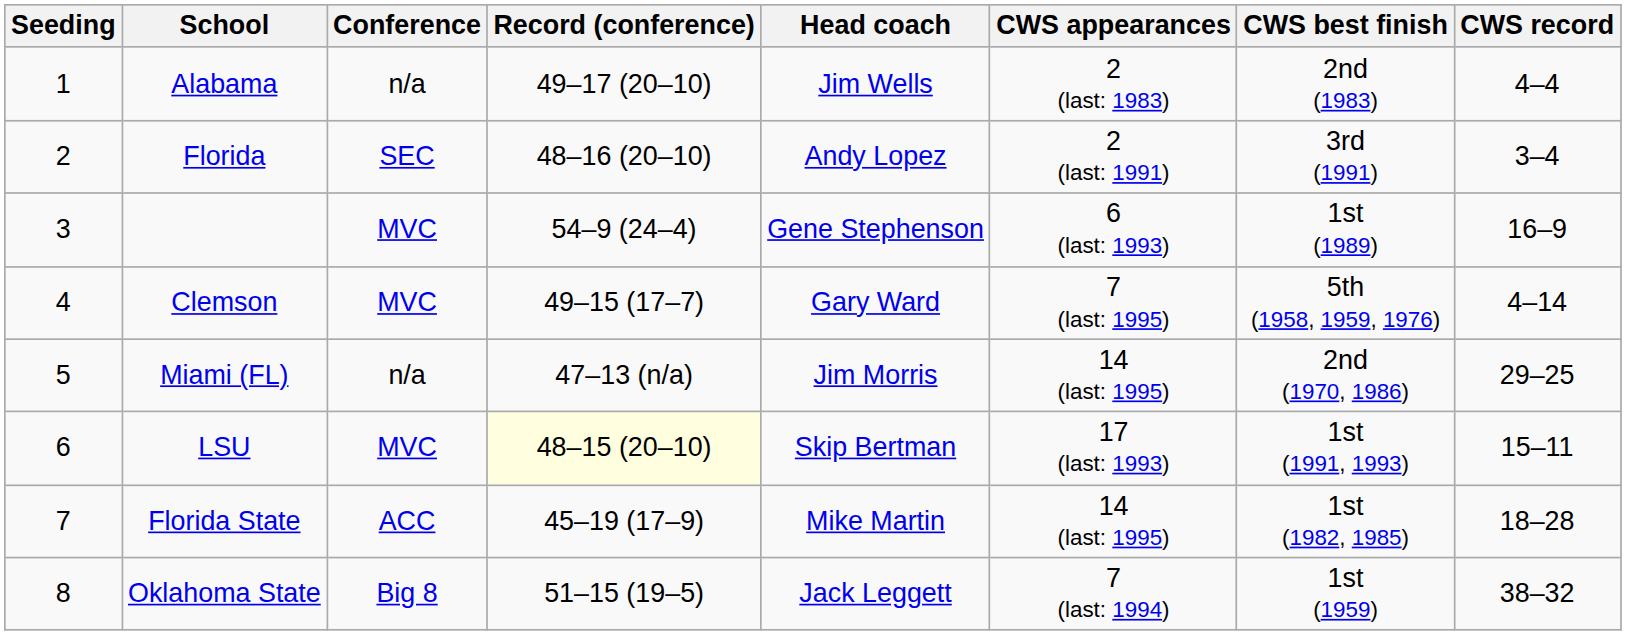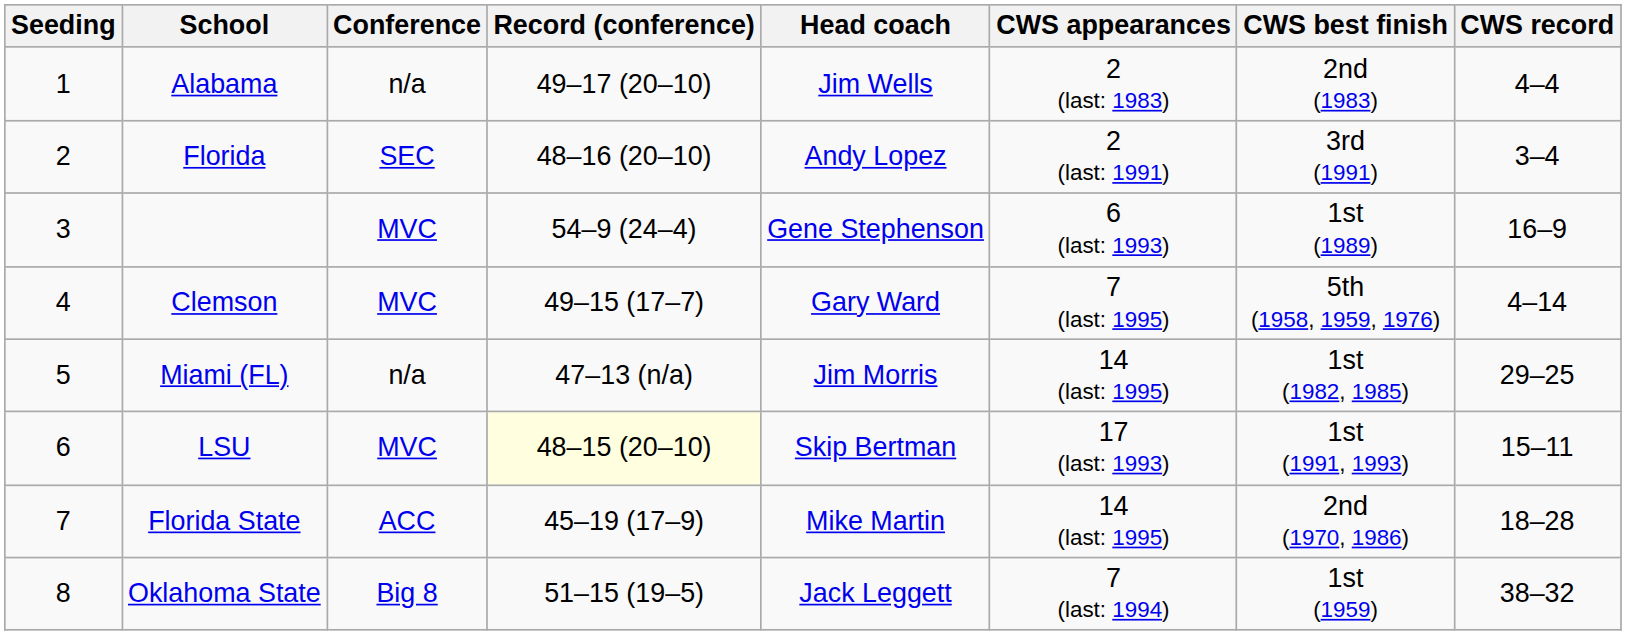Miami (FL) | CWS best finish: 2nd (1970, 1986) -> 1st (1982, 1985)
Florida State | CWS best finish: 1st (1982, 1985) -> 2nd (1970, 1986)
